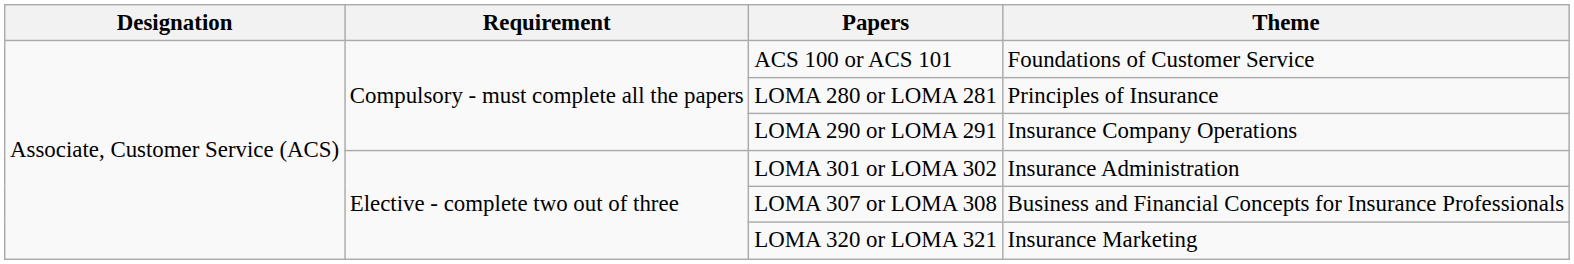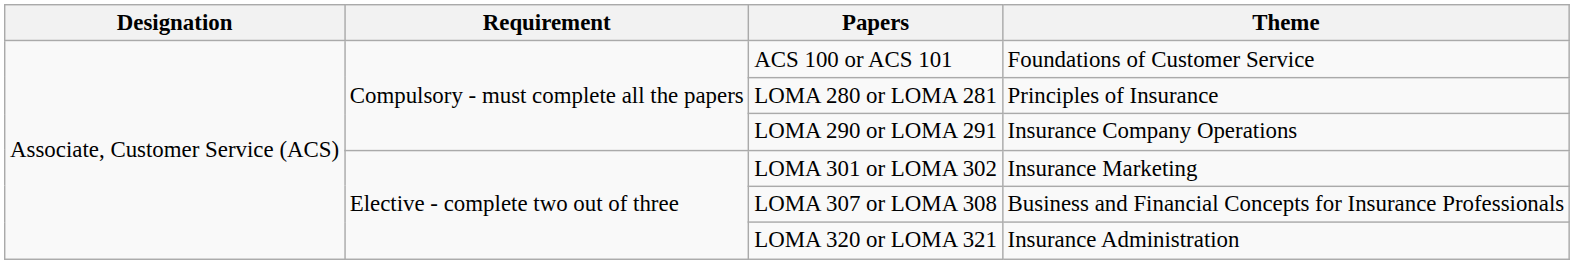LOMA 301 or LOMA 302 | Theme: Insurance Administration -> Insurance Marketing
LOMA 320 or LOMA 321 | Theme: Insurance Marketing -> Insurance Administration
